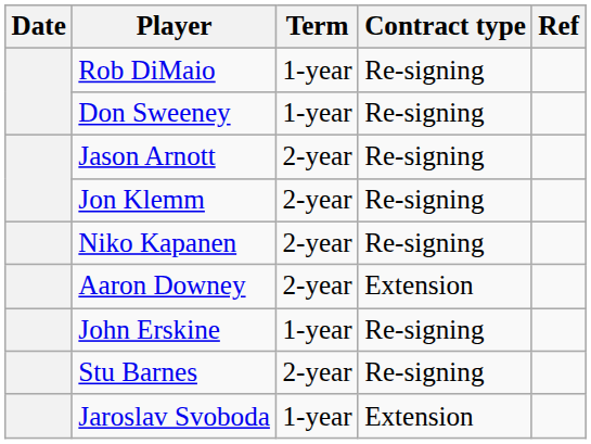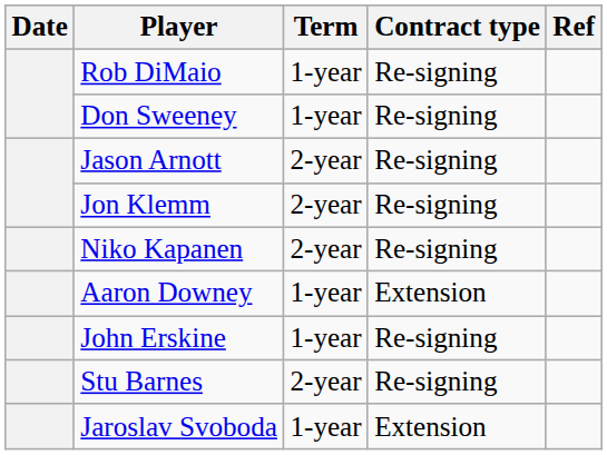Aaron Downey | Term: 2-year -> 1-year
